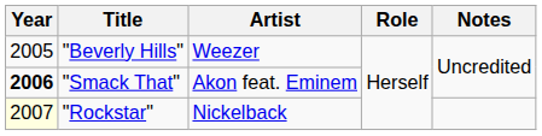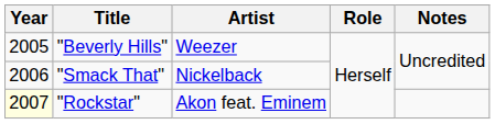"Smack That" | Year: bold -> normal
"Smack That" | Artist: Akon feat. Eminem -> Nickelback
"Rockstar" | Artist: Nickelback -> Akon feat. Eminem
